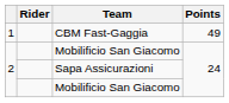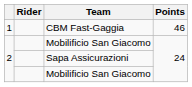CBM Fast-Gaggia | Points: 49 -> 46
